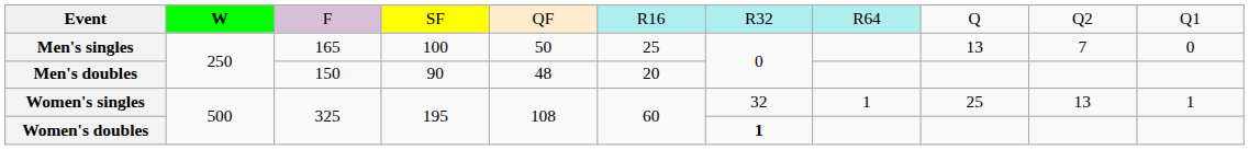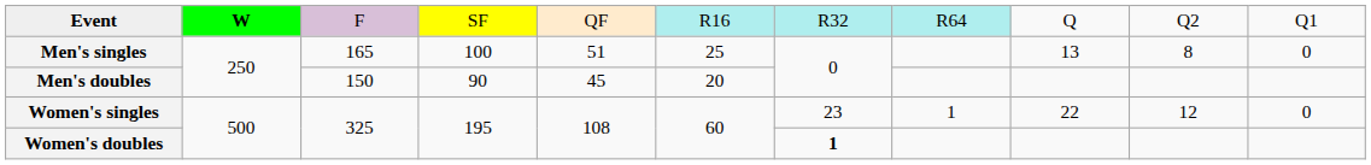Men's singles | column 5: 50 -> 51
Men's singles | column 10: 7 -> 8
Men's doubles | column 5: 48 -> 45
Women's singles | column 7: 32 -> 23
Women's singles | column 9: 25 -> 22
Women's singles | column 10: 13 -> 12
Women's singles | column 11: 1 -> 0
